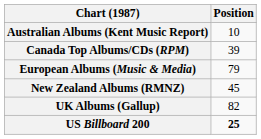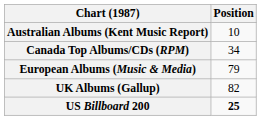Canada Top Albums/CDs (RPM) | Position: 39 -> 34
- row: New Zealand Albums (RMNZ) | 45
